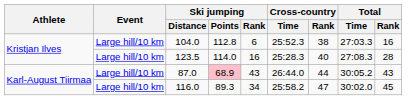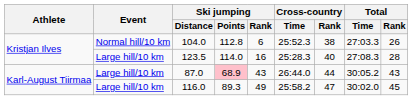104.0 | Event: Large hill/10 km -> Normal hill/10 km
104.0 | Total / Rank: 16 -> 26
116.0 | Ski jumping / Rank: 34 -> 49
